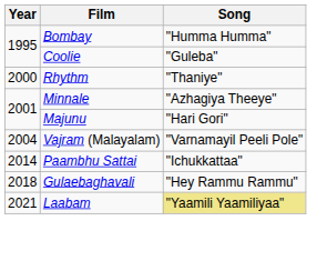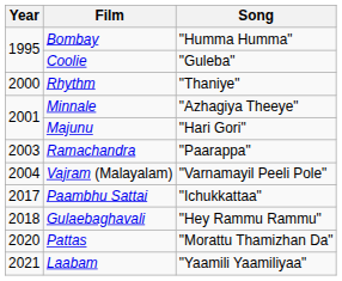+ row: 2003 | Ramachandra | "Paarappa"
Paambhu Sattai | Year: 2014 -> 2017
+ row: 2020 | Pattas | "Morattu Thamizhan Da"
Laabam | Song: khaki background -> no background
